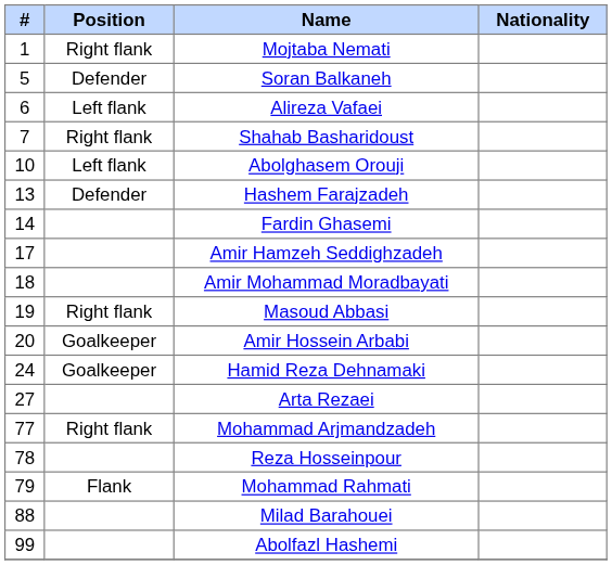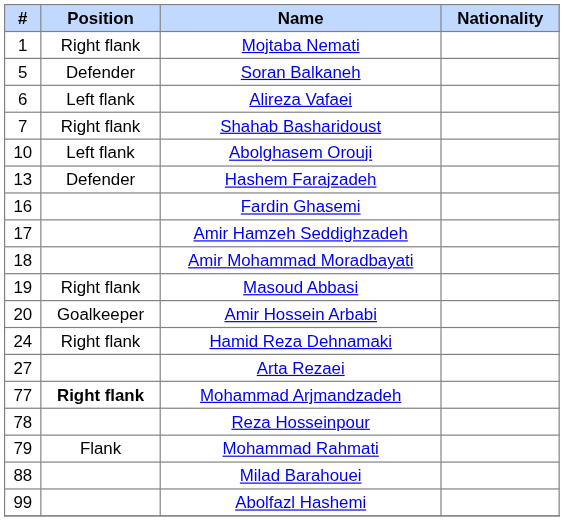Fardin Ghasemi | #: 14 -> 16
Hamid Reza Dehnamaki | Position: Goalkeeper -> Right flank
Mohammad Arjmandzadeh | Position: normal -> bold
